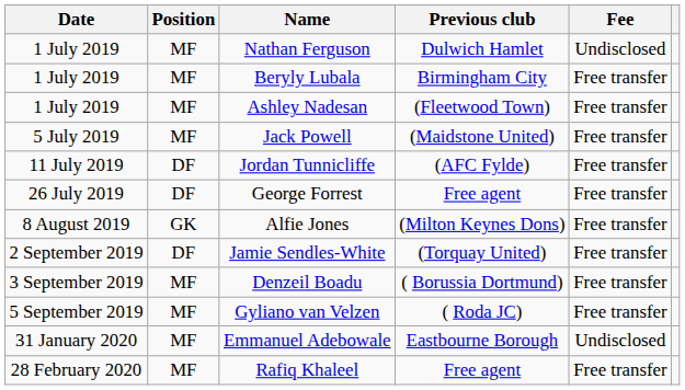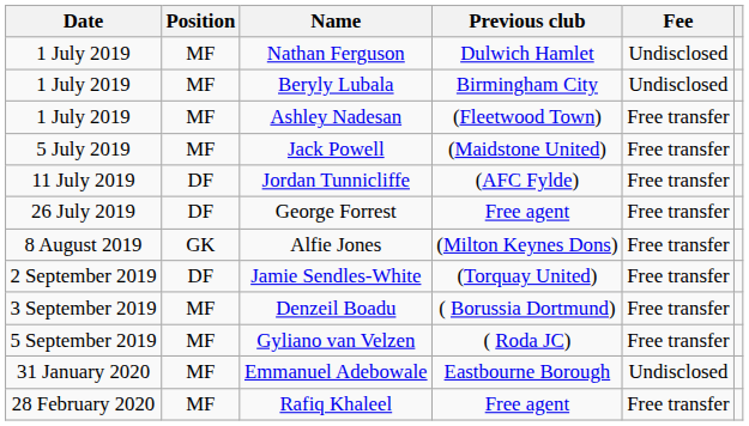Beryly Lubala | Fee: Free transfer -> Undisclosed
